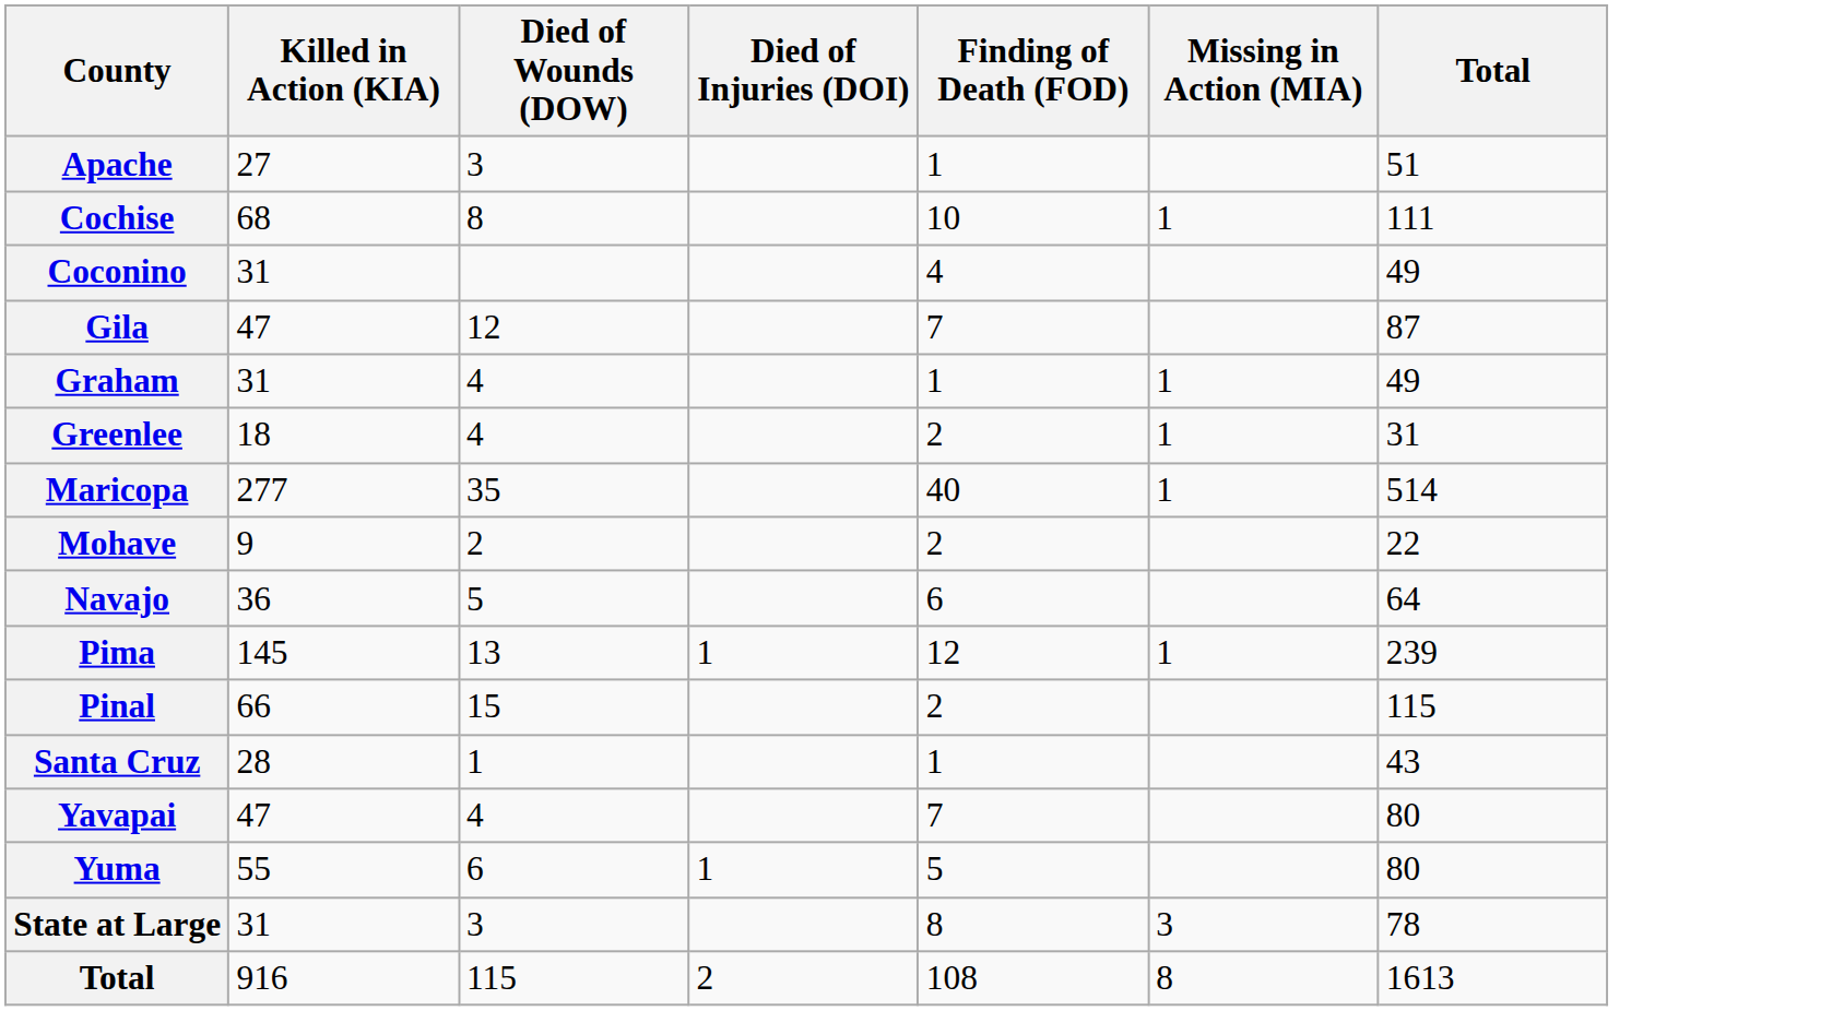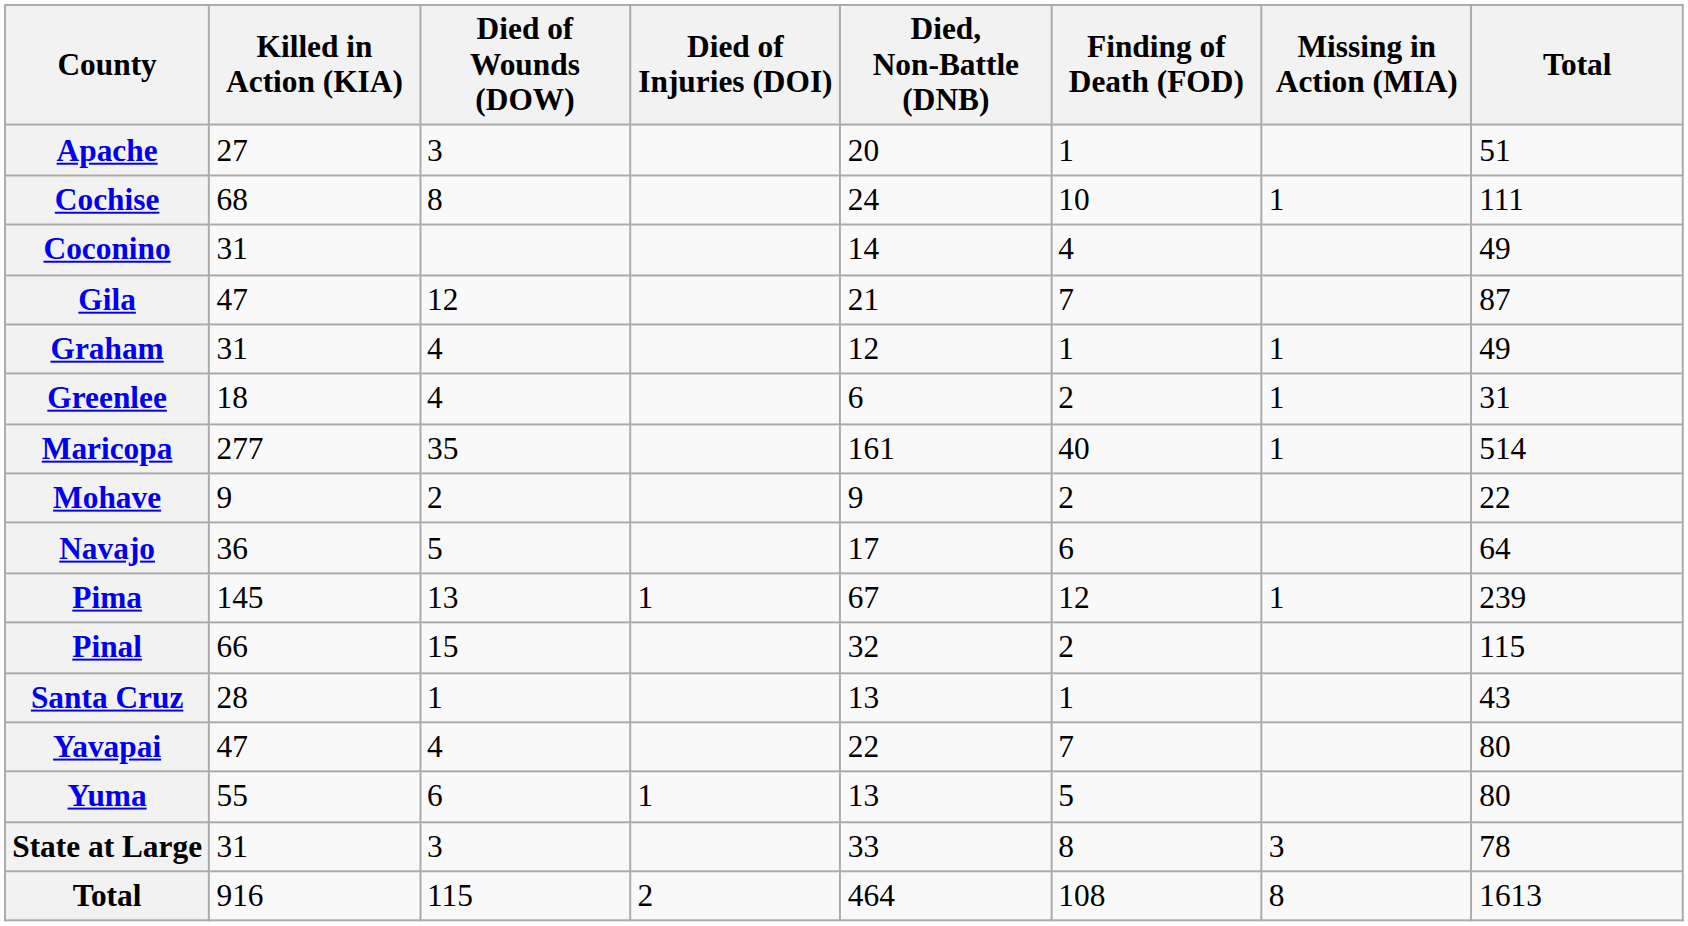+ column: Died, Non-Battle (DNB) | 20 | 24 | 14 | 21 | 12 | 6 | 161 | 9 | 17 | 67 | 32 | 13 | 22 | 13 | 33 | 464
